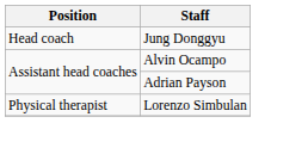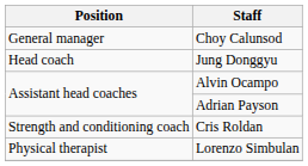+ row: General manager | Choy Calunsod
+ row: Strength and conditioning coach | Cris Roldan
